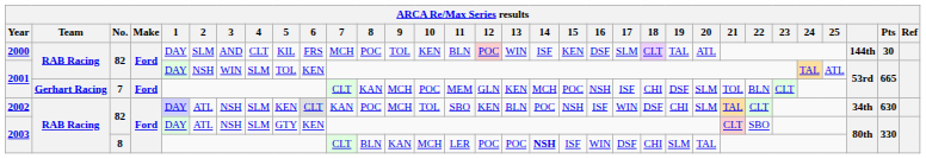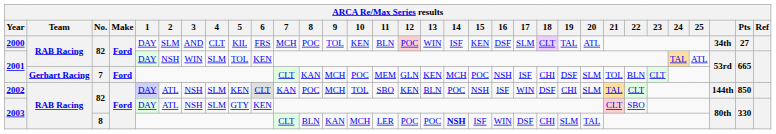2000 | column 30: 144th -> 34th
2000 | Pts: 30 -> 27
2002 | column 30: 34th -> 144th
2002 | Pts: 630 -> 850
